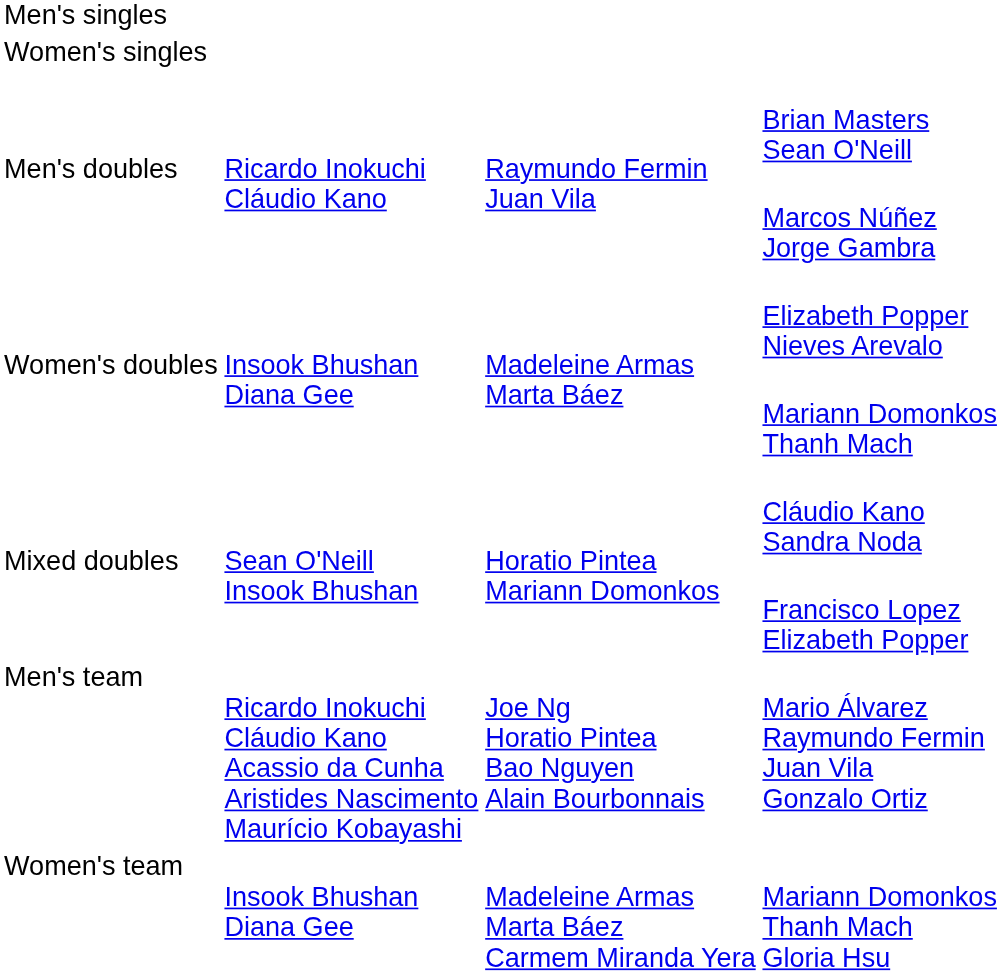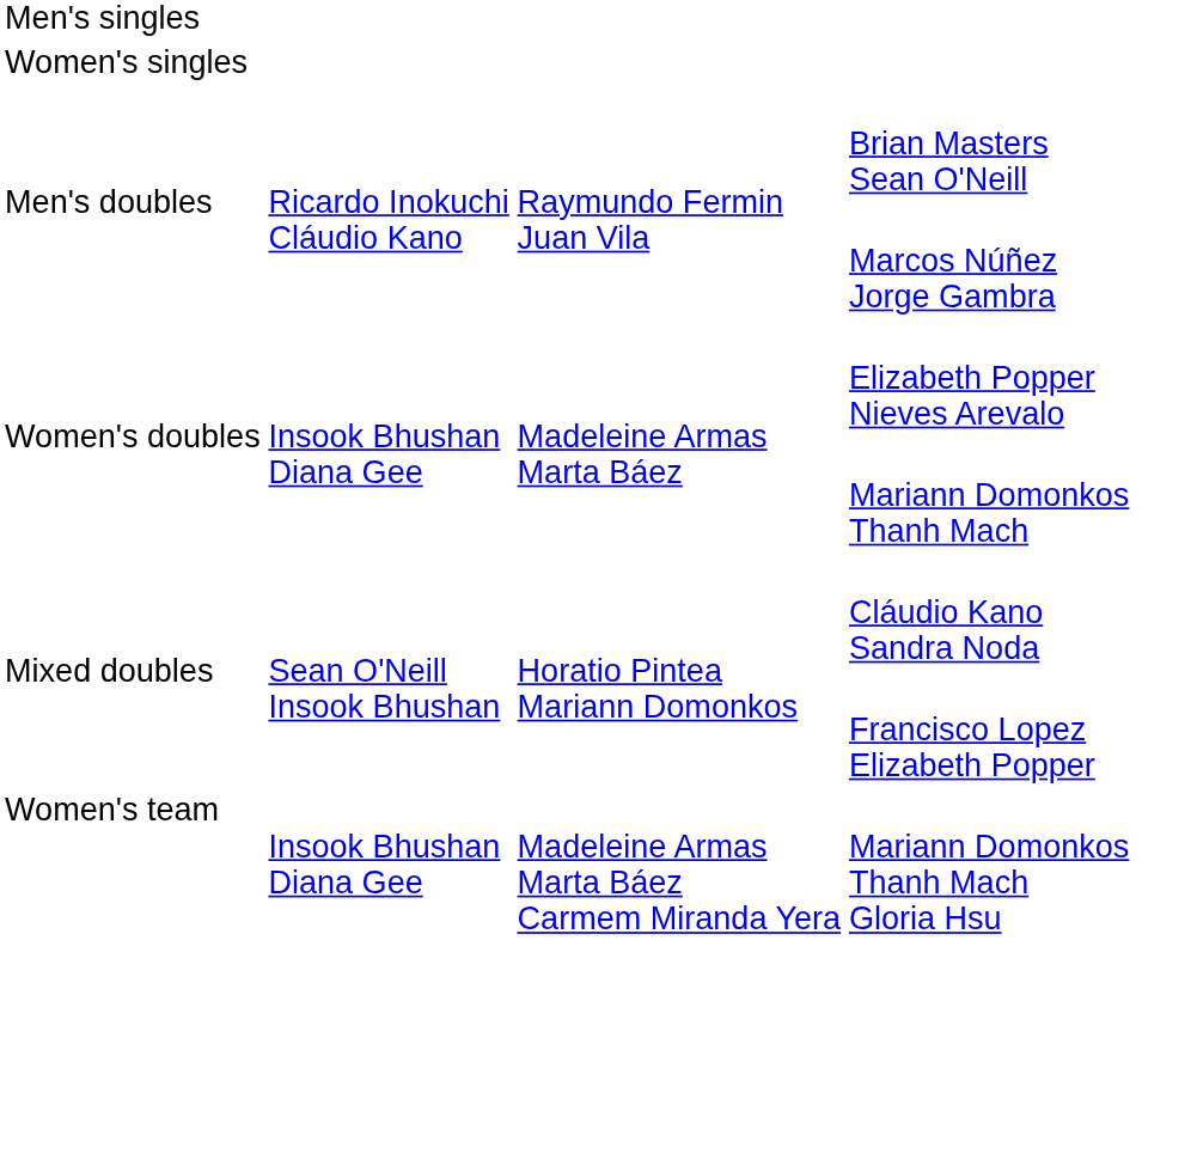- row: Men's team | Ricardo Inokuchi Cláudio Kano Acassio da Cunha Aristides Nascimento Maurício Kobayashi | Joe Ng Horatio Pintea Bao Nguyen Alain Bourbonnais | Mario Álvarez Raymundo Fermin Juan Vila Gonzalo Ortiz
